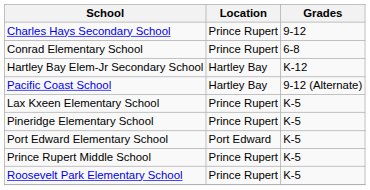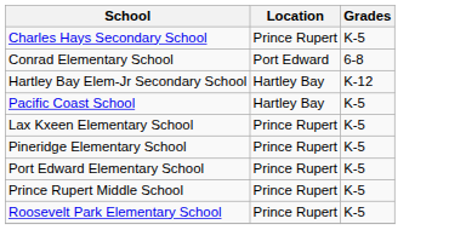Charles Hays Secondary School | Grades: 9-12 -> K-5
Conrad Elementary School | Location: Prince Rupert -> Port Edward
Pacific Coast School | Grades: 9-12 (Alternate) -> K-5
Port Edward Elementary School | Location: Port Edward -> Prince Rupert
